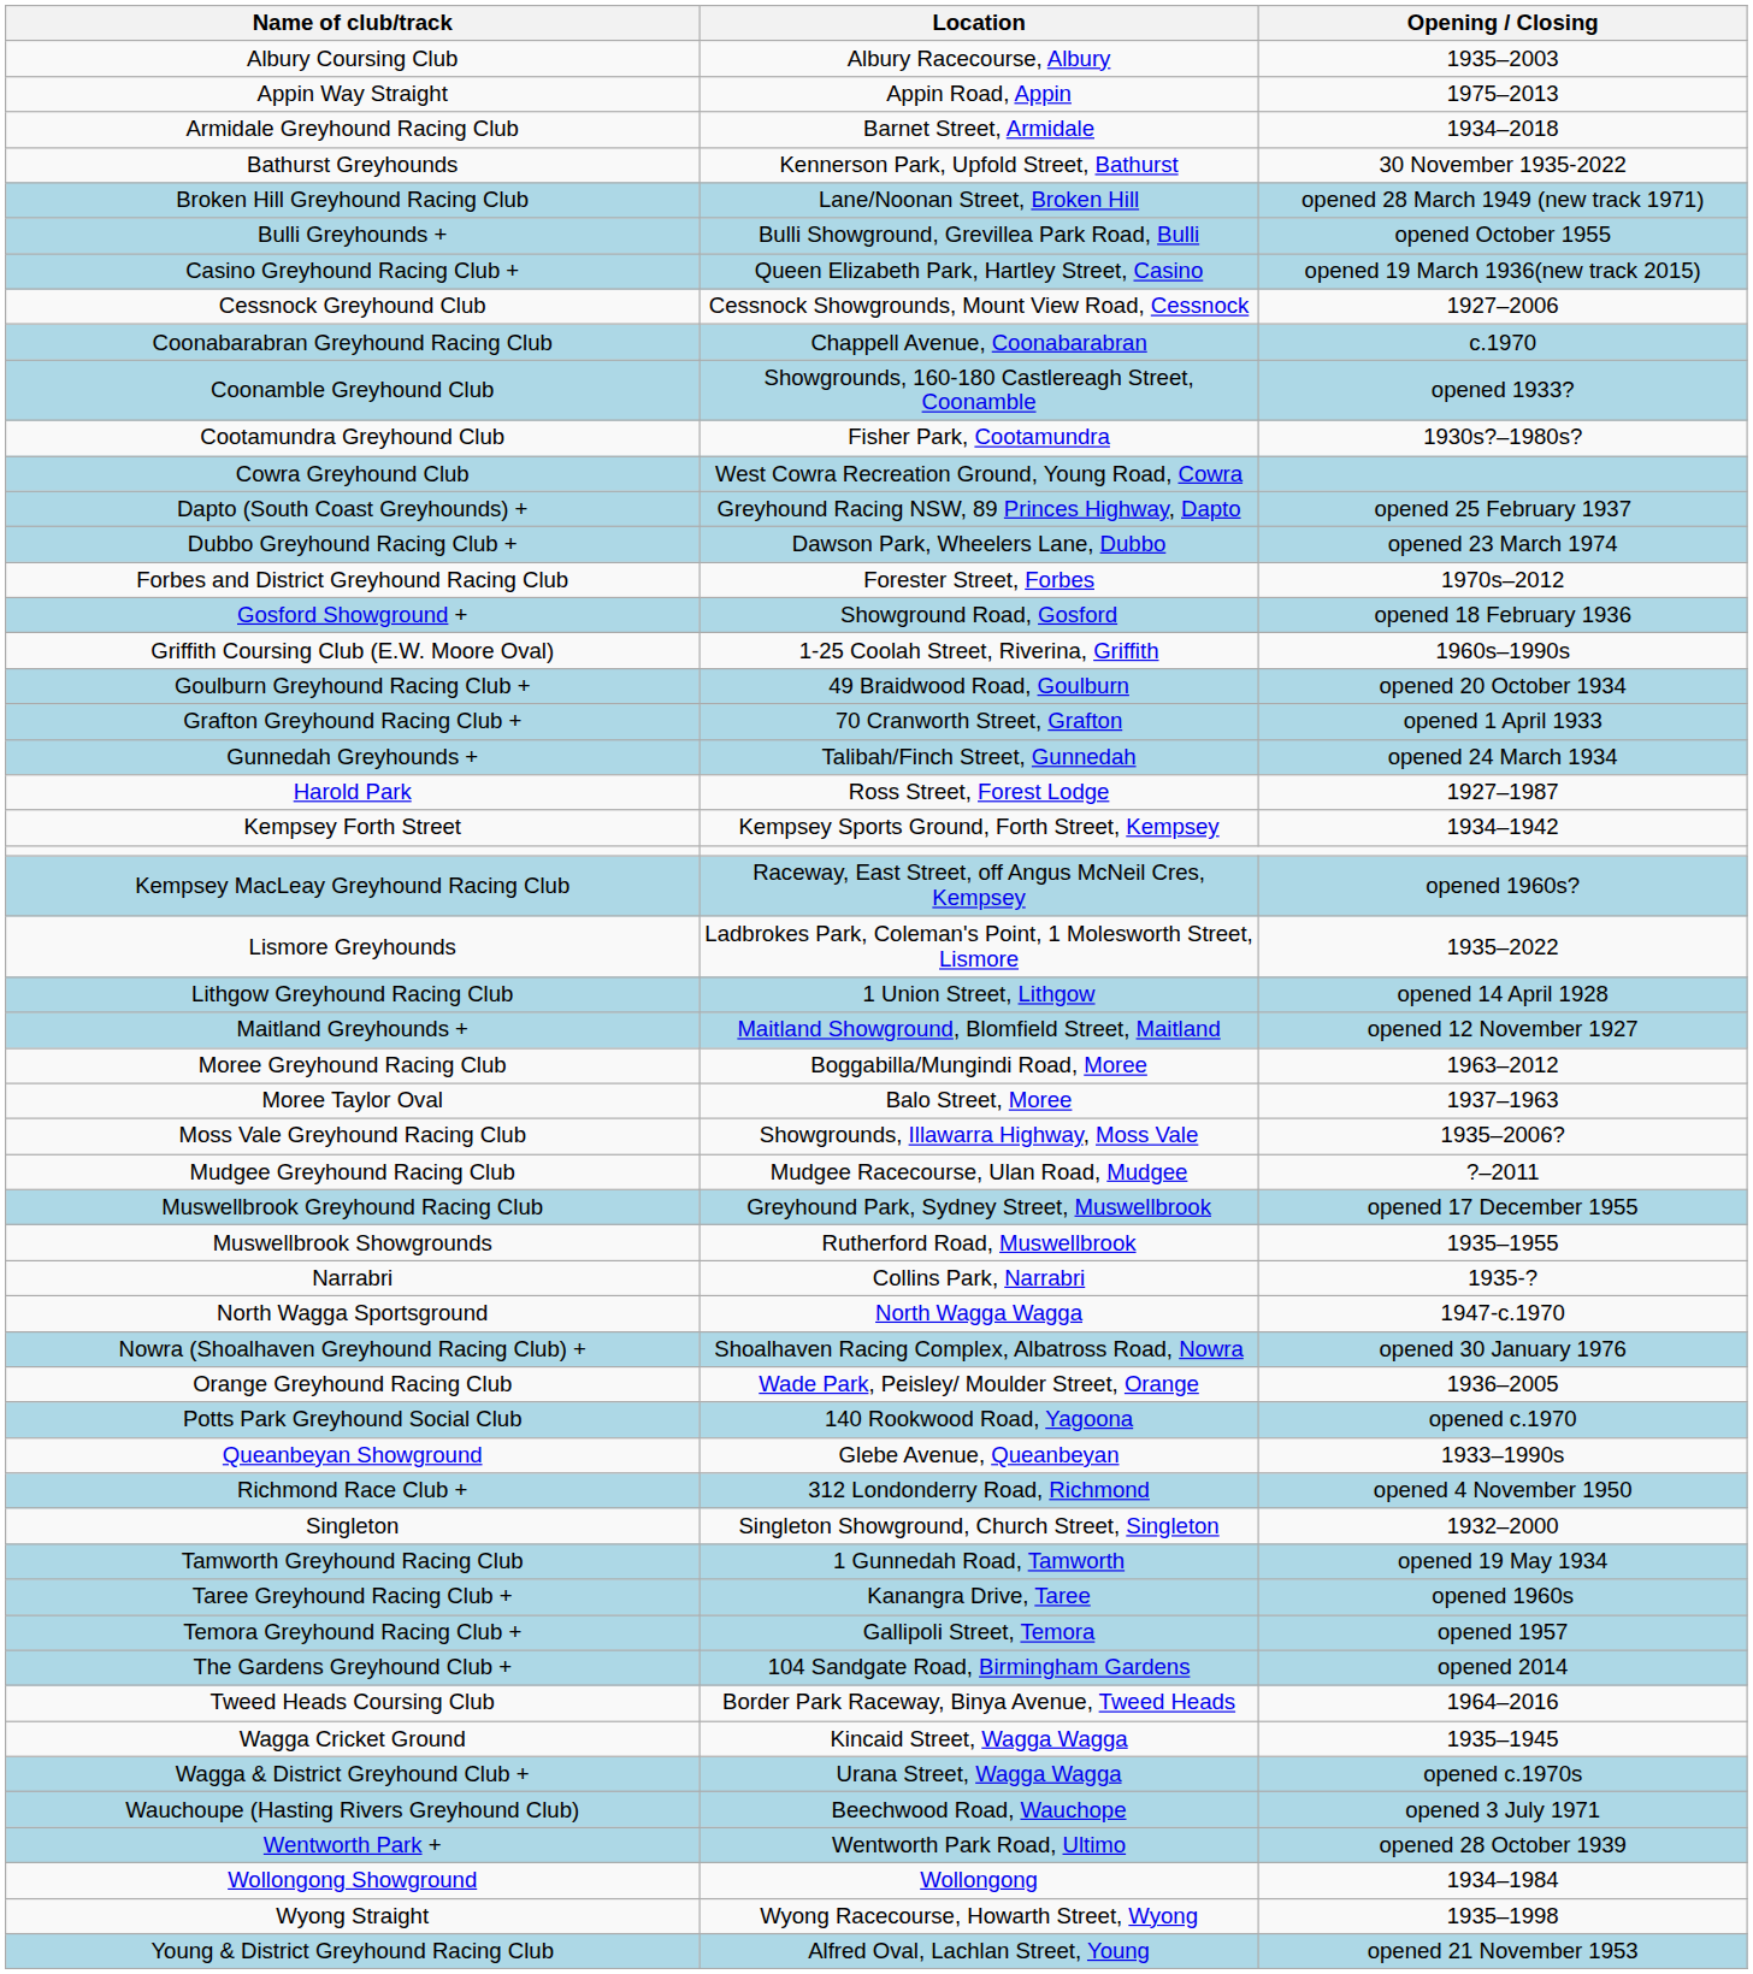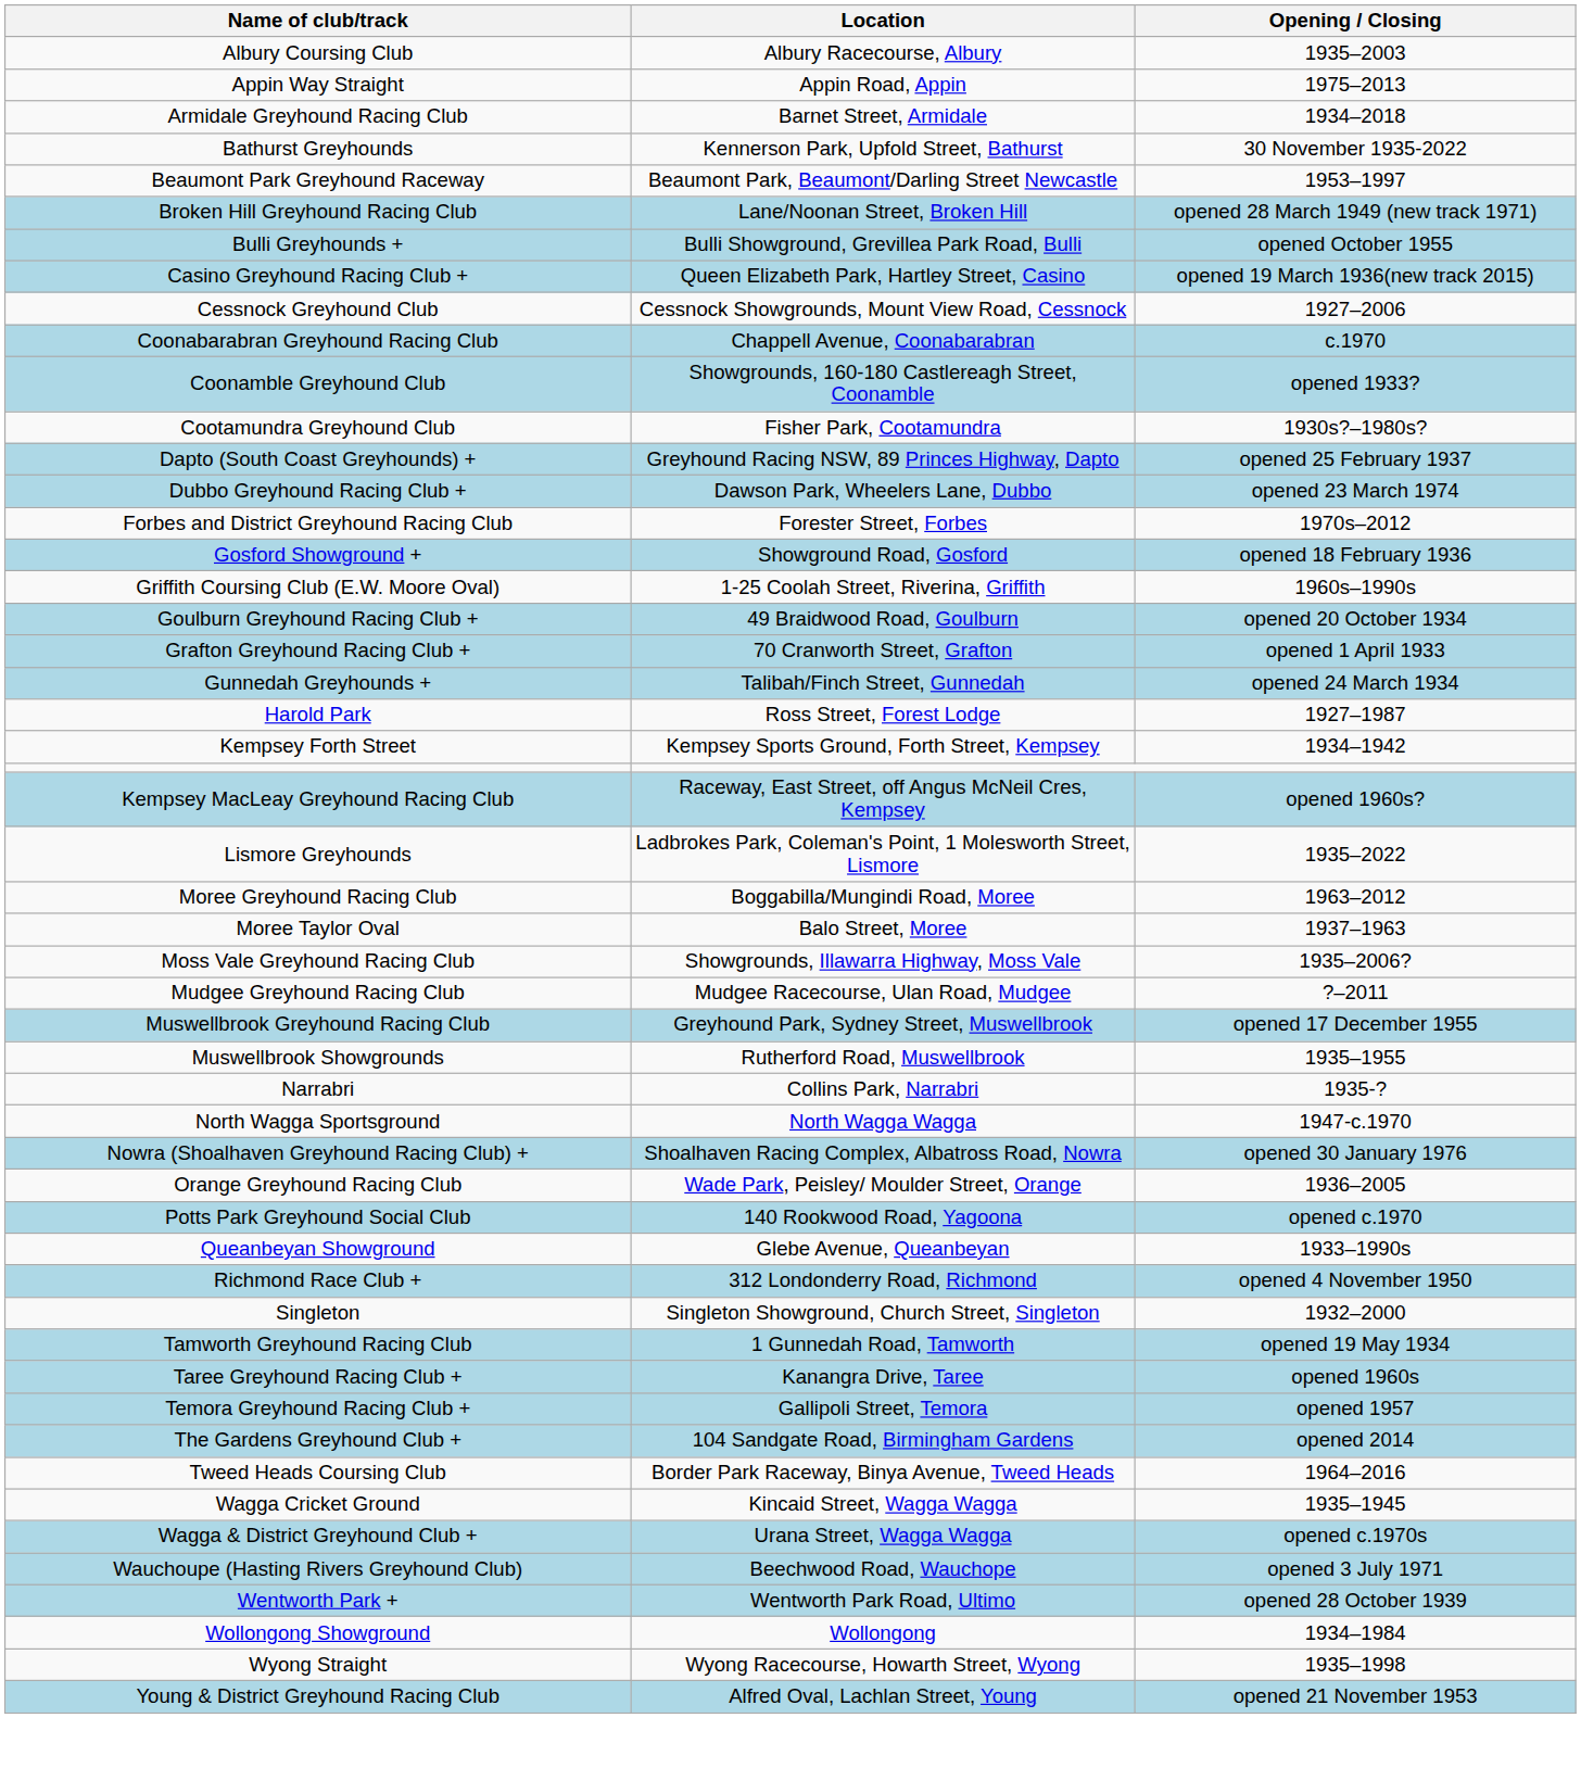+ row: Beaumont Park Greyhound Raceway | Beaumont Park, Beaumont/Darling Street Newcastle | 1953–1997
- row: Cowra Greyhound Club | West Cowra Recreation Ground, Young Road, Cowra
- row: Lithgow Greyhound Racing Club | 1 Union Street, Lithgow | opened 14 April 1928
- row: Maitland Greyhounds + | Maitland Showground, Blomfield Street, Maitland | opened 12 November 1927
